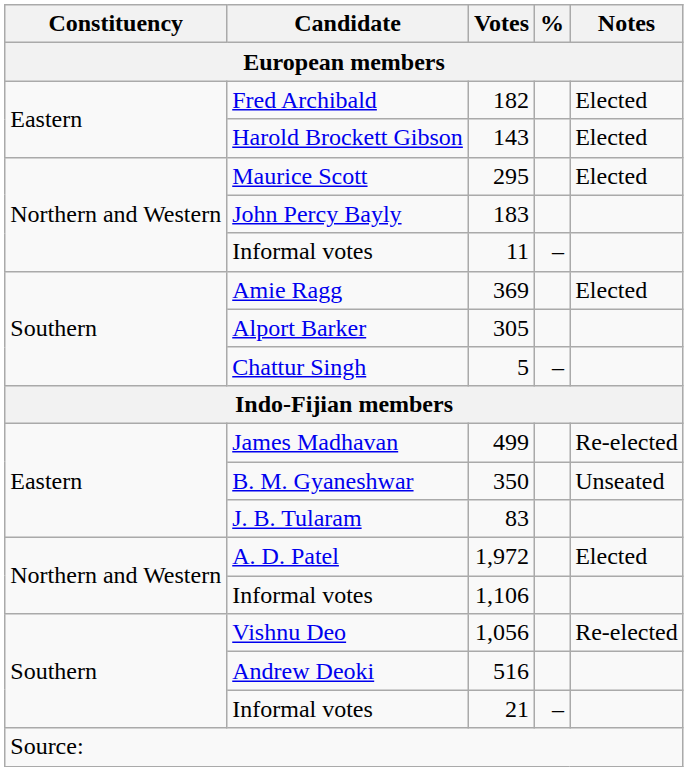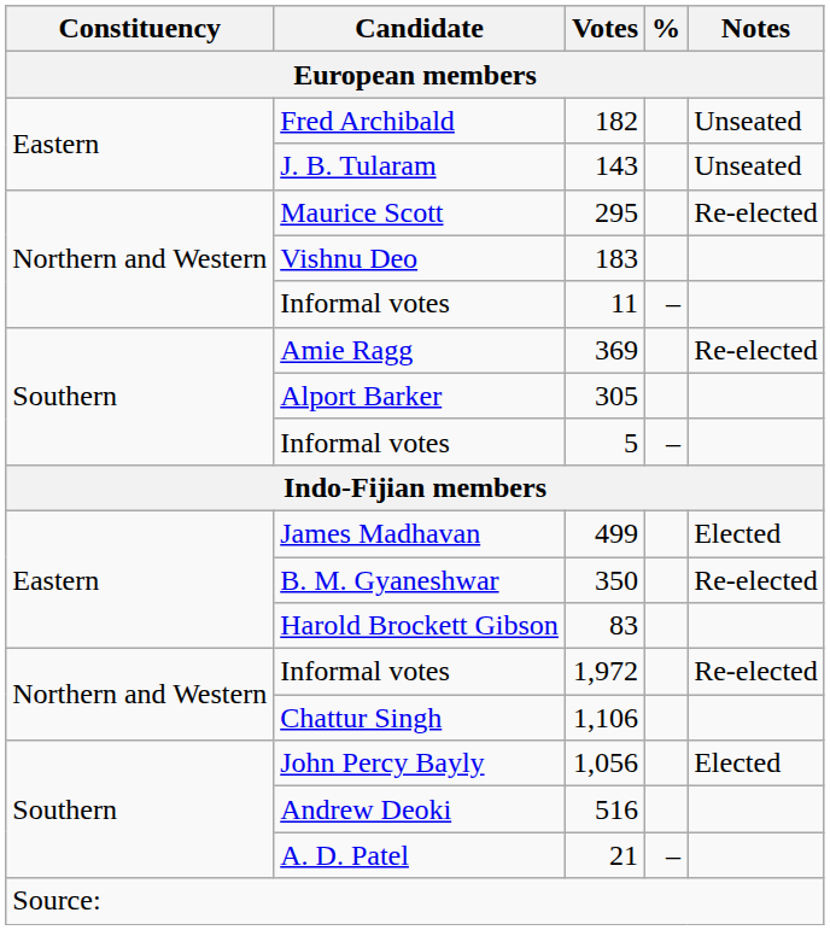182 | Notes: Elected -> Unseated
143 | Candidate: Harold Brockett Gibson -> J. B. Tularam
143 | Notes: Elected -> Unseated
295 | Notes: Elected -> Re-elected
183 | Candidate: John Percy Bayly -> Vishnu Deo
369 | Notes: Elected -> Re-elected
5 | Candidate: Chattur Singh -> Informal votes
499 | Notes: Re-elected -> Elected
350 | Notes: Unseated -> Re-elected
83 | Candidate: J. B. Tularam -> Harold Brockett Gibson
1,972 | Candidate: A. D. Patel -> Informal votes
1,972 | Notes: Elected -> Re-elected
1,106 | Candidate: Informal votes -> Chattur Singh
1,056 | Candidate: Vishnu Deo -> John Percy Bayly
1,056 | Notes: Re-elected -> Elected
21 | Candidate: Informal votes -> A. D. Patel
